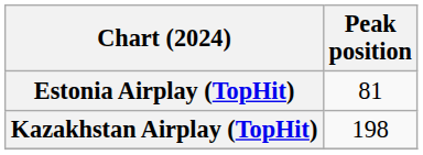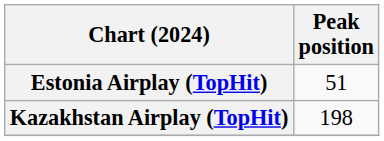Estonia Airplay (TopHit) | Peak position: 81 -> 51
